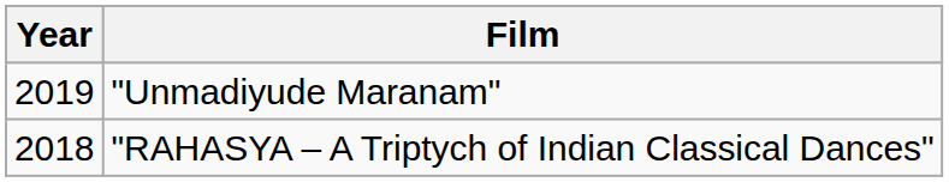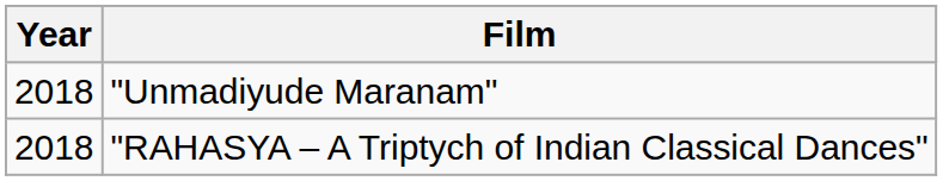"Unmadiyude Maranam" | Year: 2019 -> 2018
